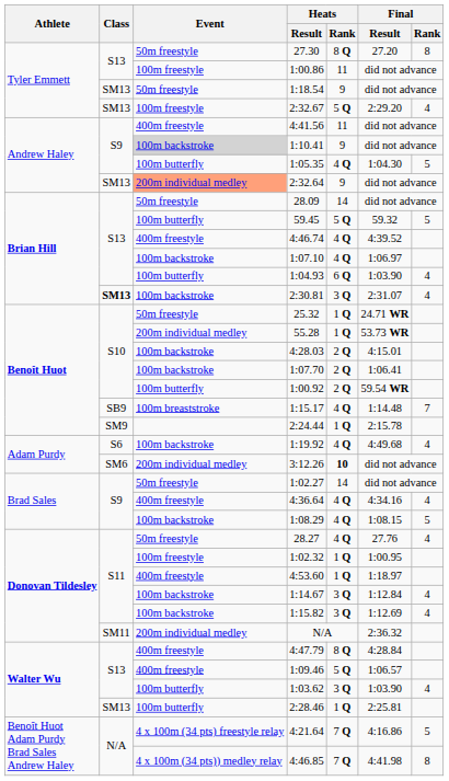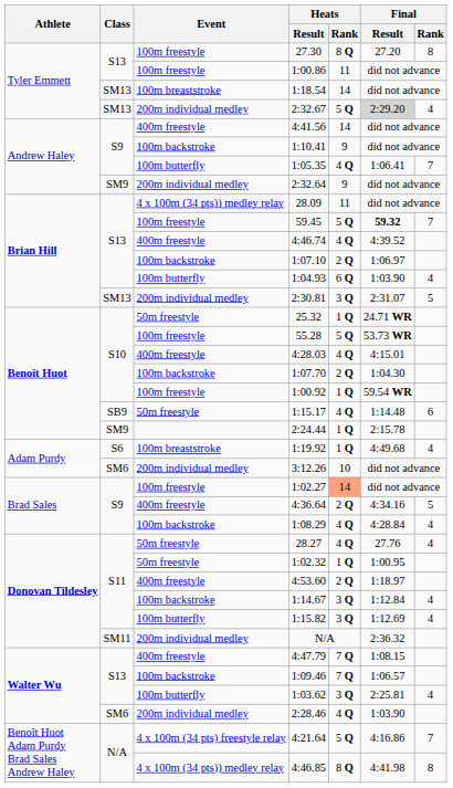27.30 | Event: 50m freestyle -> 100m freestyle
1:18.54 | Event: 50m freestyle -> 100m breaststroke
1:18.54 | Heats / Rank: 9 -> 14
2:32.67 | Event: 100m freestyle -> 200m individual medley
2:32.67 | Final / Result: no background -> lightgrey background
4:41.56 | Heats / Rank: 11 -> 14
1:10.41 | Event: lightgrey background -> no background
1:05.35 | Final / Result: 1:04.30 -> 1:06.41
1:05.35 | Final / Rank: 5 -> 7
2:32.64 | Class: SM13 -> SM9
2:32.64 | Event: lightsalmon background -> no background
28.09 | Event: 50m freestyle -> 4 x 100m (34 pts)) medley relay
28.09 | Heats / Rank: 14 -> 11
59.45 | Event: 100m butterfly -> 100m freestyle
59.45 | Final / Result: normal -> bold
59.45 | Final / Rank: 5 -> 7
1:07.10 | Heats / Rank: 4 Q -> 2 Q
2:30.81 | Class: bold -> normal
2:30.81 | Event: 100m backstroke -> 200m individual medley
2:30.81 | Final / Rank: 4 -> 5
55.28 | Event: 200m individual medley -> 100m freestyle
55.28 | Heats / Rank: 1 Q -> 5 Q
4:28.03 | Event: 100m backstroke -> 400m freestyle
4:28.03 | Heats / Rank: 2 Q -> 4 Q
1:07.70 | Final / Result: 1:06.41 -> 1:04.30
1:00.92 | Event: 100m butterfly -> 100m freestyle
1:00.92 | Heats / Rank: 2 Q -> 1 Q
1:15.17 | Event: 100m breaststroke -> 50m freestyle
1:15.17 | Final / Rank: 7 -> 6
1:19.92 | Event: 100m backstroke -> 100m breaststroke
1:19.92 | Heats / Rank: 4 Q -> 1 Q
3:12.26 | Heats / Rank: bold -> normal
1:02.27 | Event: 50m freestyle -> 100m freestyle
1:02.27 | Heats / Rank: no background -> lightsalmon background
4:36.64 | Heats / Rank: 4 Q -> 2 Q
4:36.64 | Final / Rank: 4 -> 5
1:08.29 | Final / Result: 1:08.15 -> 4:28.84
1:08.29 | Final / Rank: 5 -> 4
1:02.32 | Event: 100m freestyle -> 50m freestyle
4:53.60 | Heats / Rank: 1 Q -> 2 Q
1:15.82 | Event: 100m backstroke -> 100m butterfly
4:47.79 | Heats / Rank: 8 Q -> 7 Q
4:47.79 | Final / Result: 4:28.84 -> 1:08.15
1:09.46 | Event: 400m freestyle -> 100m backstroke
1:09.46 | Heats / Rank: 5 Q -> 7 Q
1:03.62 | Final / Result: 1:03.90 -> 2:25.81
2:28.46 | Class: SM13 -> SM6
2:28.46 | Event: 100m butterfly -> 200m individual medley
2:28.46 | Heats / Rank: 1 Q -> 4 Q
2:28.46 | Final / Result: 2:25.81 -> 1:03.90
4:21.64 | Heats / Rank: 7 Q -> 5 Q
4:21.64 | Final / Rank: 5 -> 7
4:46.85 | Heats / Rank: 7 Q -> 8 Q
